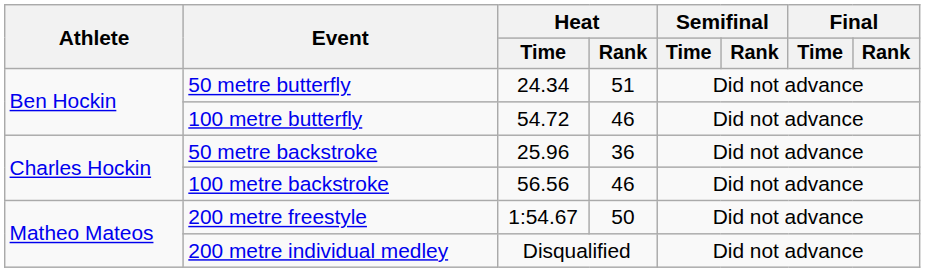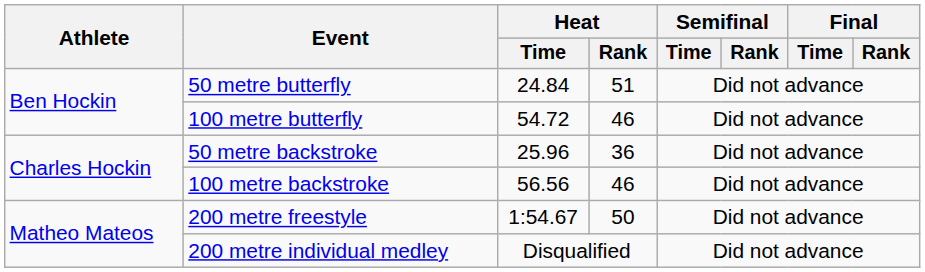50 metre butterfly | Heat / Time: 24.34 -> 24.84
